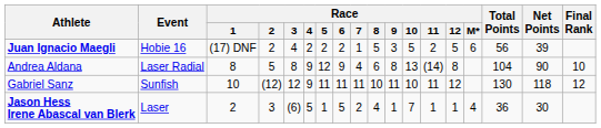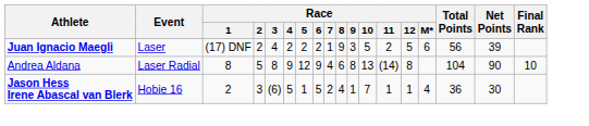Juan Ignacio Maegli | Event: Hobie 16 -> Laser
Juan Ignacio Maegli | Race / 8: 5 -> 9
- row: Gabriel Sanz | Sunfish | 10 | (12) | 12 | 9 | 11 | 11 | 11 | 10 | 11 | 10 | 11 | 12 | 130 | 118 | 12
Jason Hess Irene Abascal van Blerk | Event: Laser -> Hobie 16
